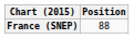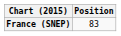France (SNEP) | Position: 88 -> 83
